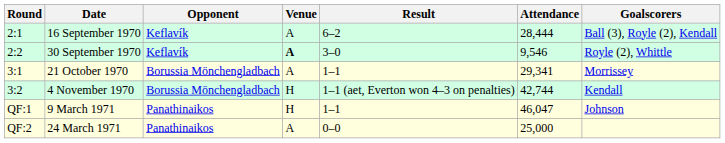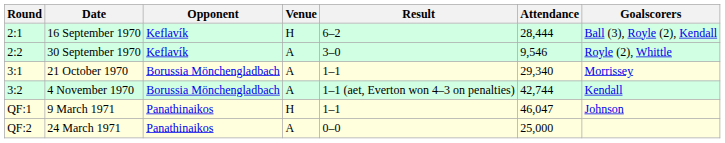16 September 1970 | Venue: A -> H
30 September 1970 | Venue: bold -> normal
21 October 1970 | Attendance: 29,341 -> 29,340
4 November 1970 | Venue: H -> A
